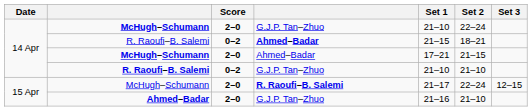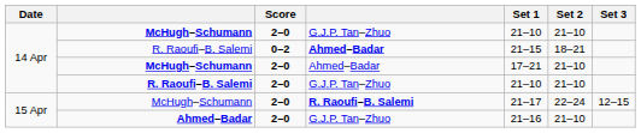McHugh–Schumann / G.J.P. Tan–Zhuo | Set 2: 22–24 -> 21–10
McHugh–Schumann / Ahmed–Badar | Set 2: 21–15 -> 21–10
R. Raoufi–B. Salemi / G.J.P. Tan–Zhuo | Score: 0–2 -> 2–0
